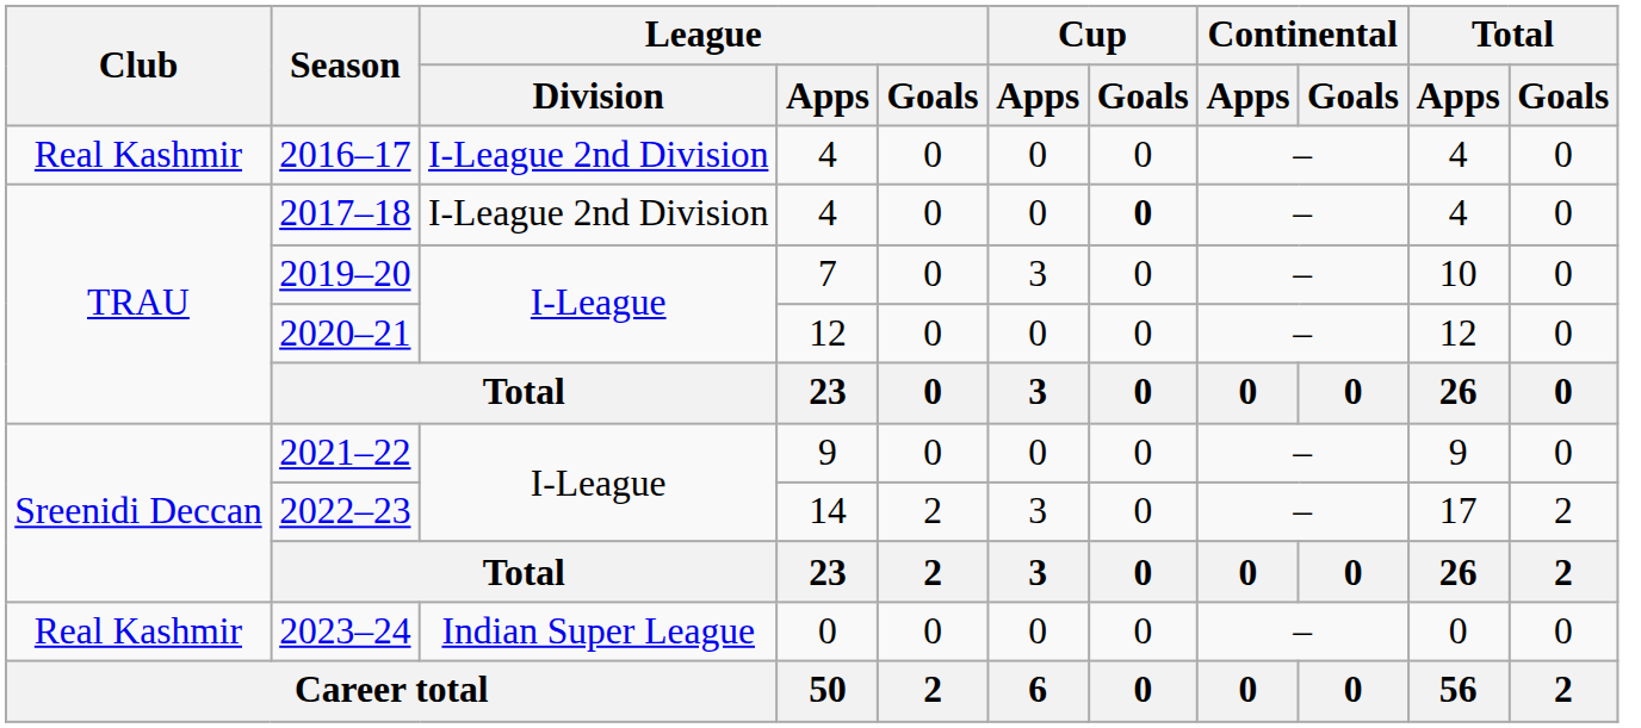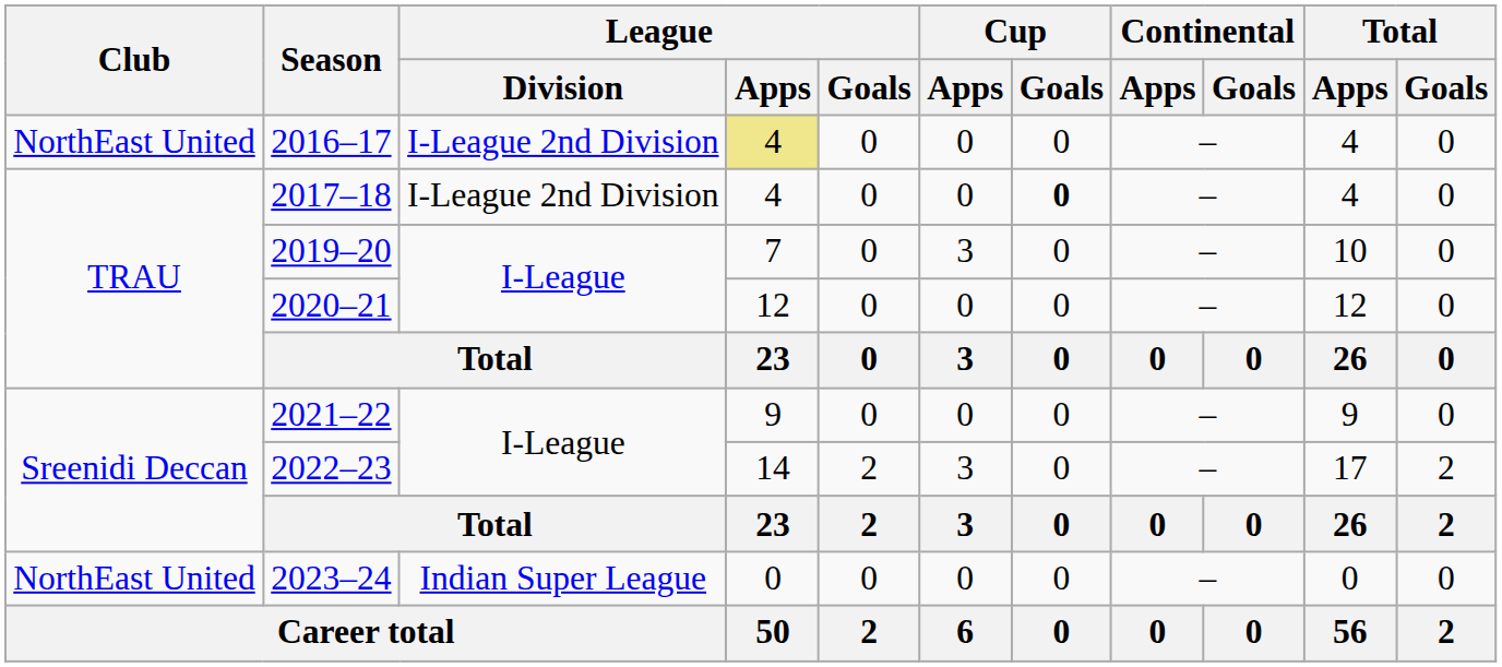2016–17 | Club: Real Kashmir -> NorthEast United
2016–17 | League / Apps: no background -> khaki background
2023–24 | Club: Real Kashmir -> NorthEast United
